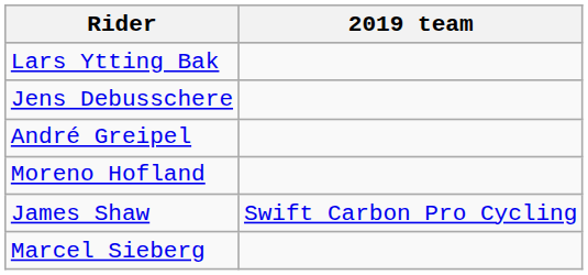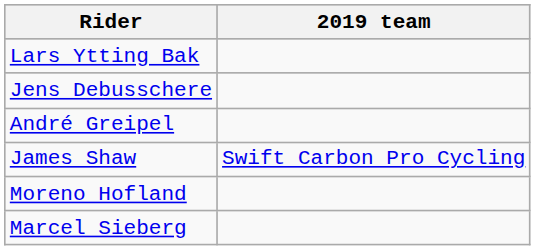rows swapped: Moreno Hofland <-> James Shaw
